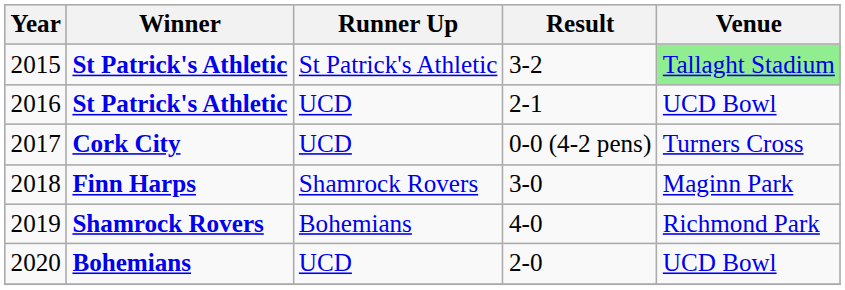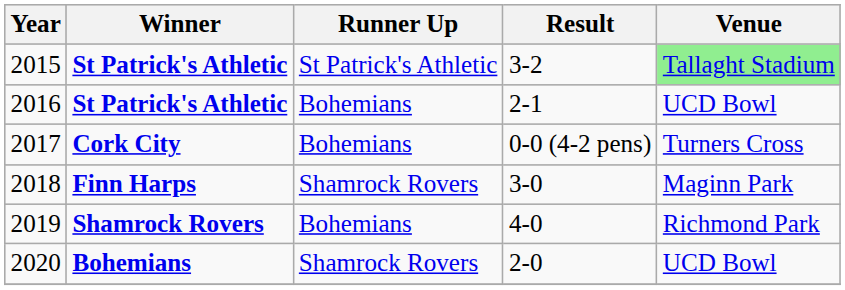2016 | Runner Up: UCD -> Bohemians
2017 | Runner Up: UCD -> Bohemians
2020 | Runner Up: UCD -> Shamrock Rovers
